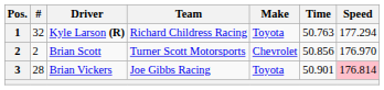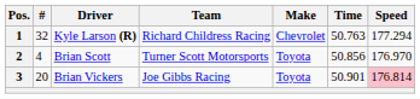Kyle Larson (R) | Make: Toyota -> Chevrolet
Brian Scott | #: 2 -> 4
Brian Scott | Make: Chevrolet -> Toyota
Brian Vickers | #: 28 -> 20
